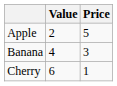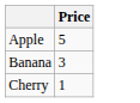- column: Value | 2 | 4 | 6
